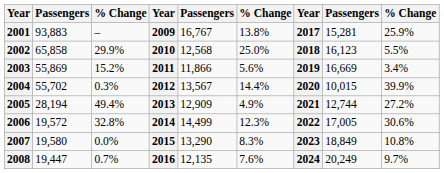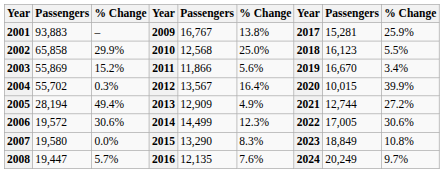2003 | column 8: 16,669 -> 16,670
2004 | column 6: 14.4% -> 16.4%
2006 | column 3: 32.8% -> 30.6%
2008 | column 3: 0.7% -> 5.7%
